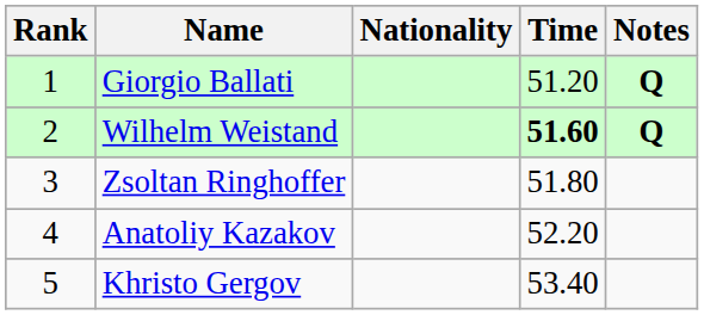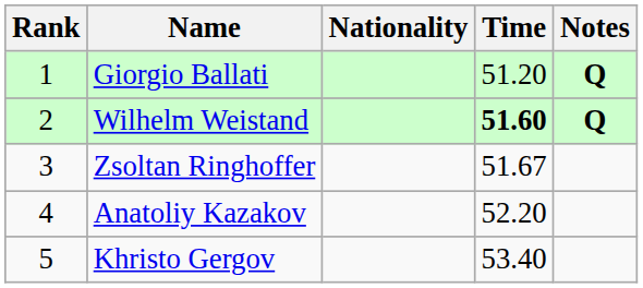Zsoltan Ringhoffer | Time: 51.80 -> 51.67
